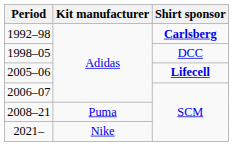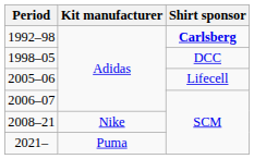2005–06 | Shirt sponsor: bold -> normal
2008–21 | Kit manufacturer: Puma -> Nike
2021– | Kit manufacturer: Nike -> Puma
